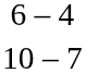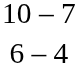rows swapped: 10 – 7 <-> 6 – 4
